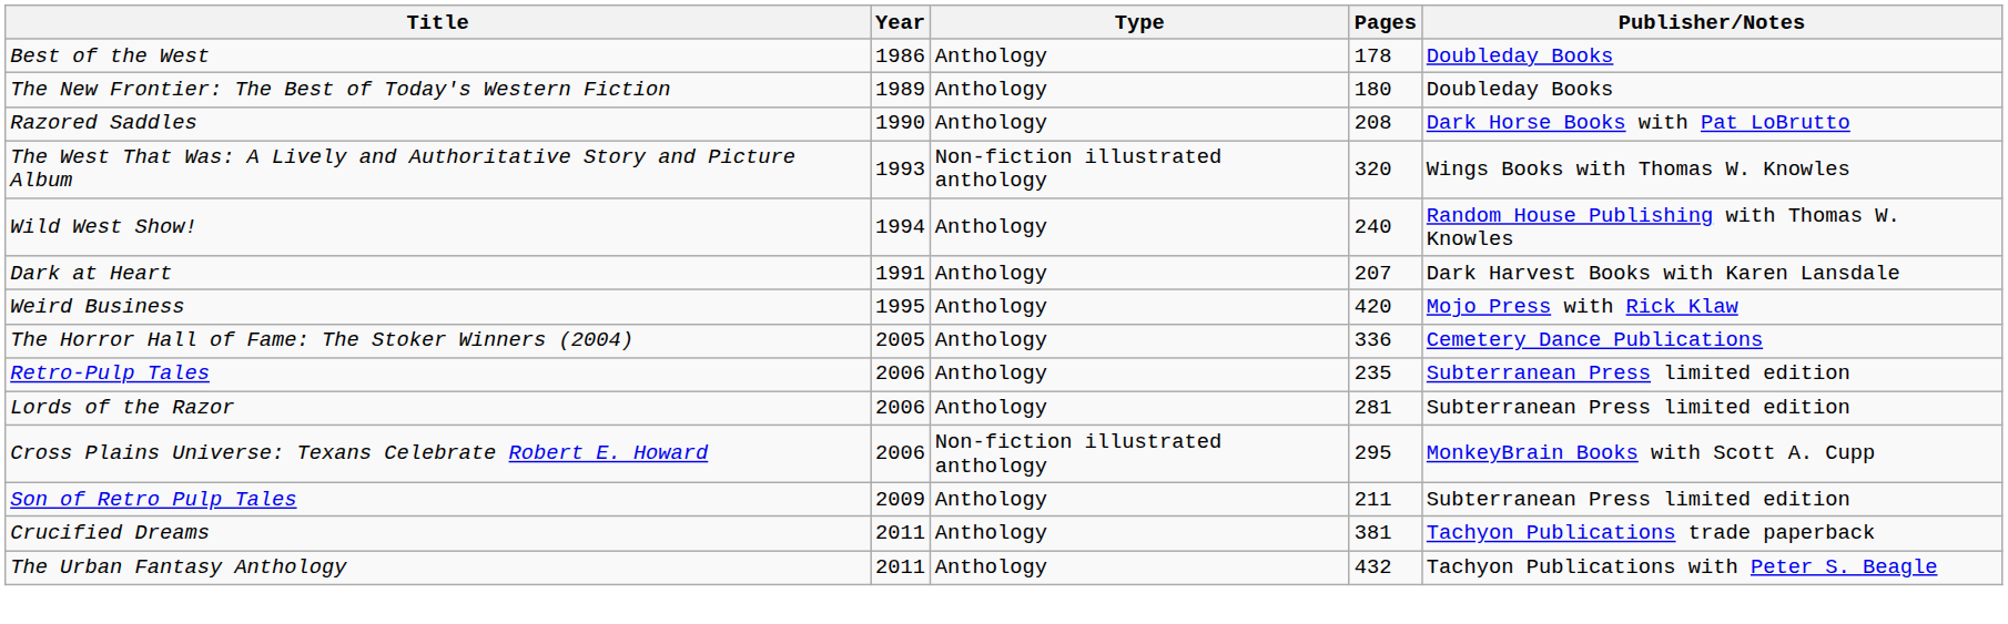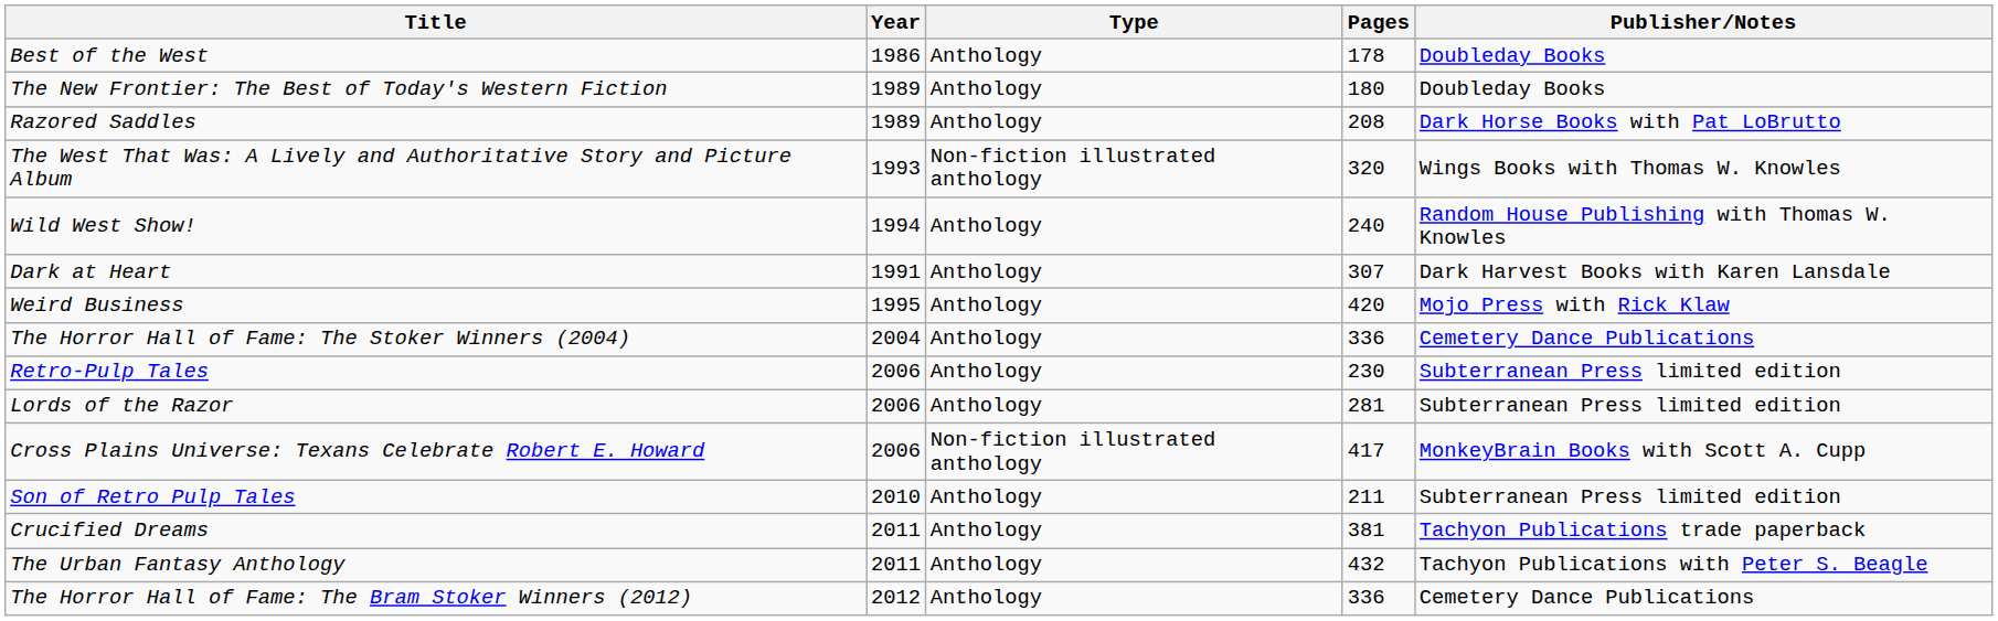Razored Saddles | Year: 1990 -> 1989
Dark at Heart | Pages: 207 -> 307
The Horror Hall of Fame: The Stoker Winners (2004) | Year: 2005 -> 2004
Retro-Pulp Tales | Pages: 235 -> 230
Cross Plains Universe: Texans Celebrate Robert E. Howard | Pages: 295 -> 417
Son of Retro Pulp Tales | Year: 2009 -> 2010
+ row: The Horror Hall of Fame: The Bram Stoker Winners (2012) | 2012 | Anthology | 336 | Cemetery Dance Publications
